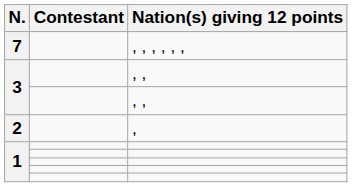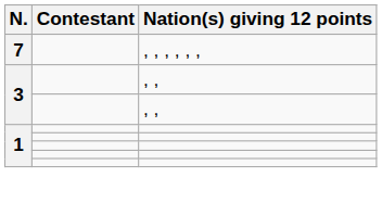- row: 2 | ,
